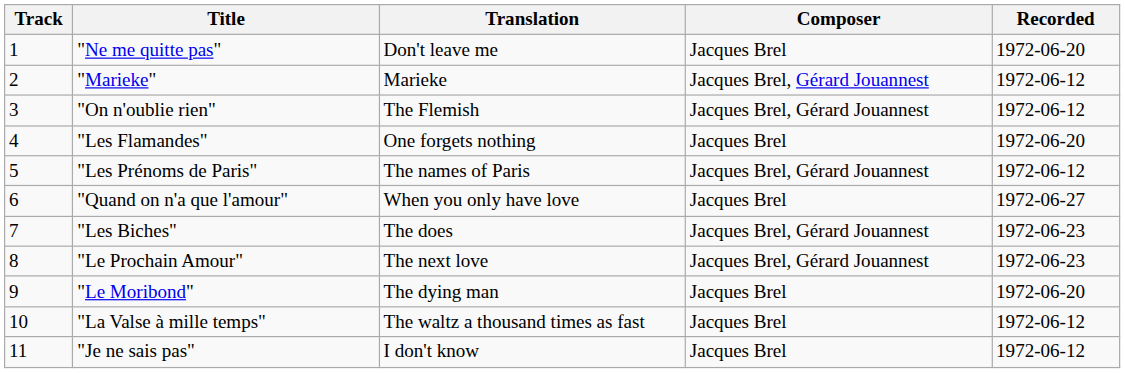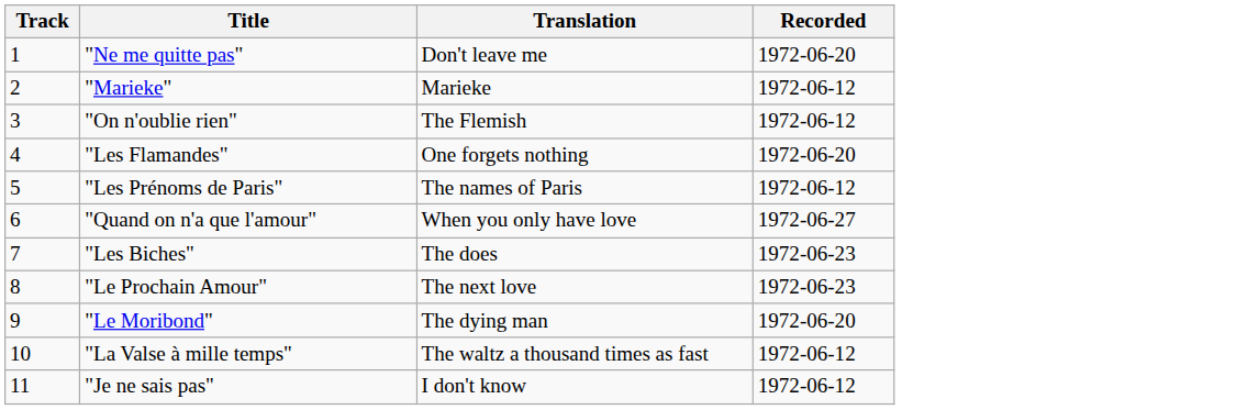- column: Composer | Jacques Brel | Jacques Brel, Gérard Jouannest | Jacques Brel, Gérard Jouannest | Jacques Brel | Jacques Brel, Gérard Jouannest | Jacques Brel | Jacques Brel, Gérard Jouannest | Jacques Brel, Gérard Jouannest | Jacques Brel | Jacques Brel | Jacques Brel
